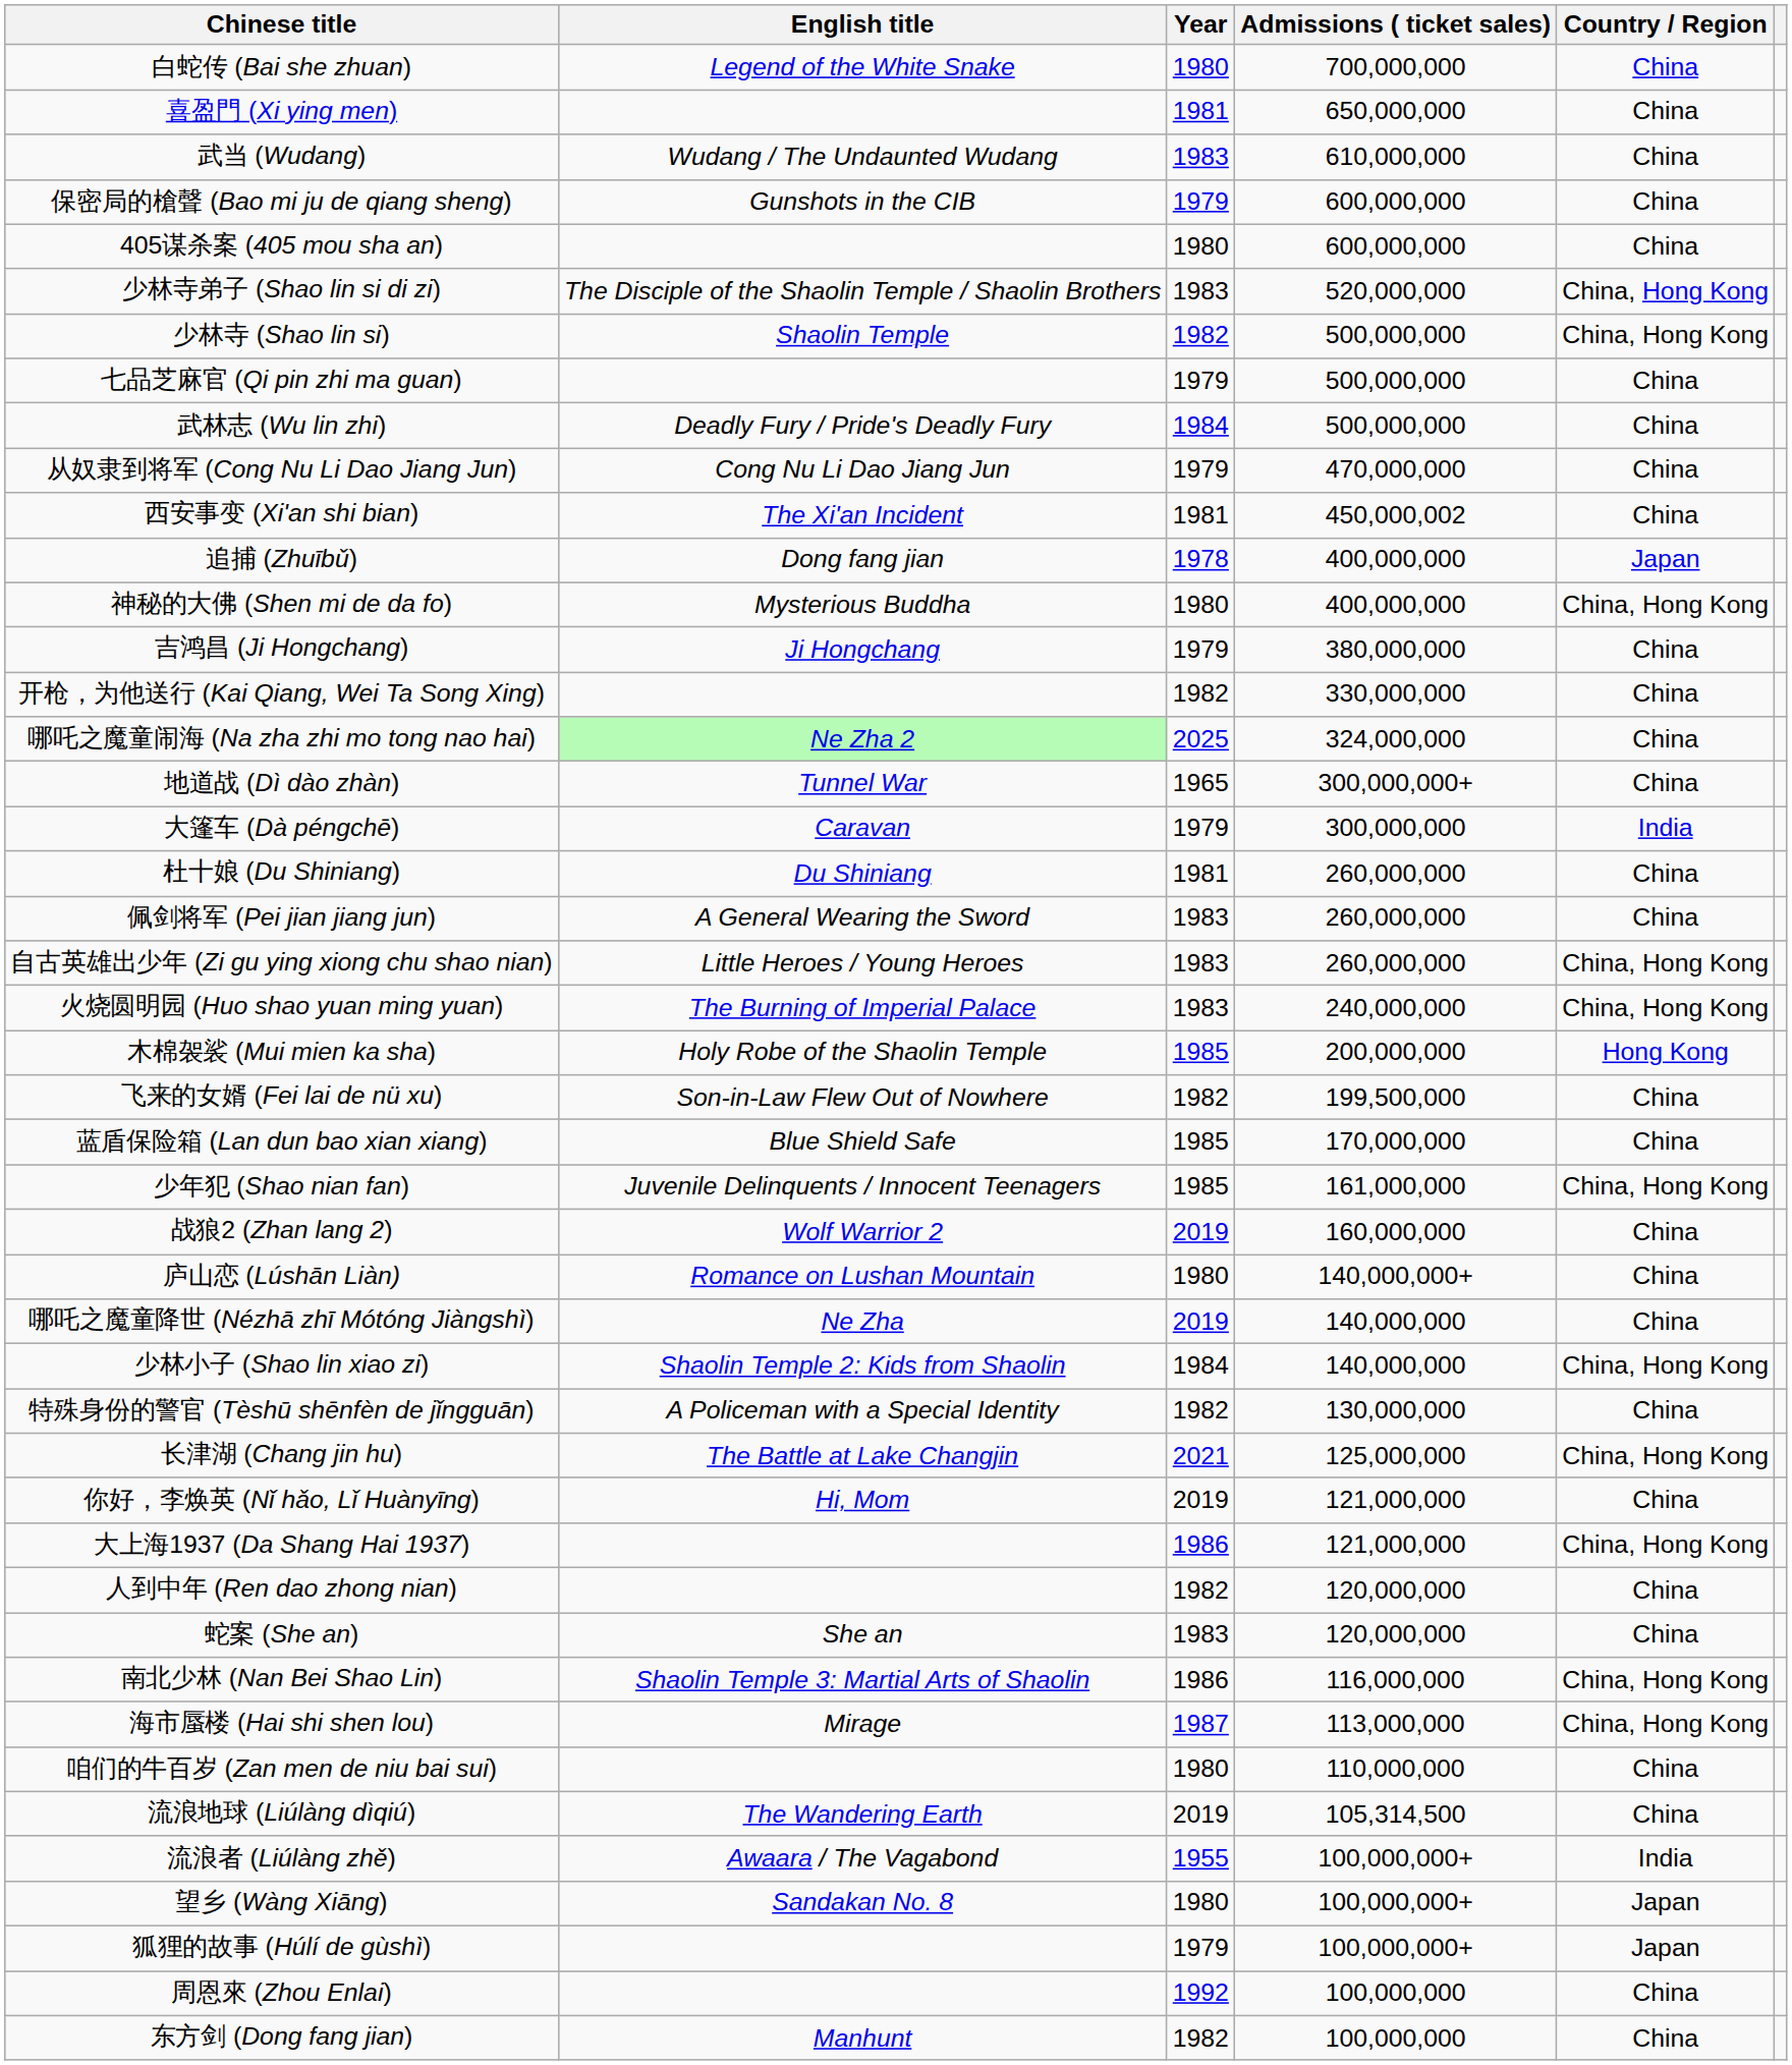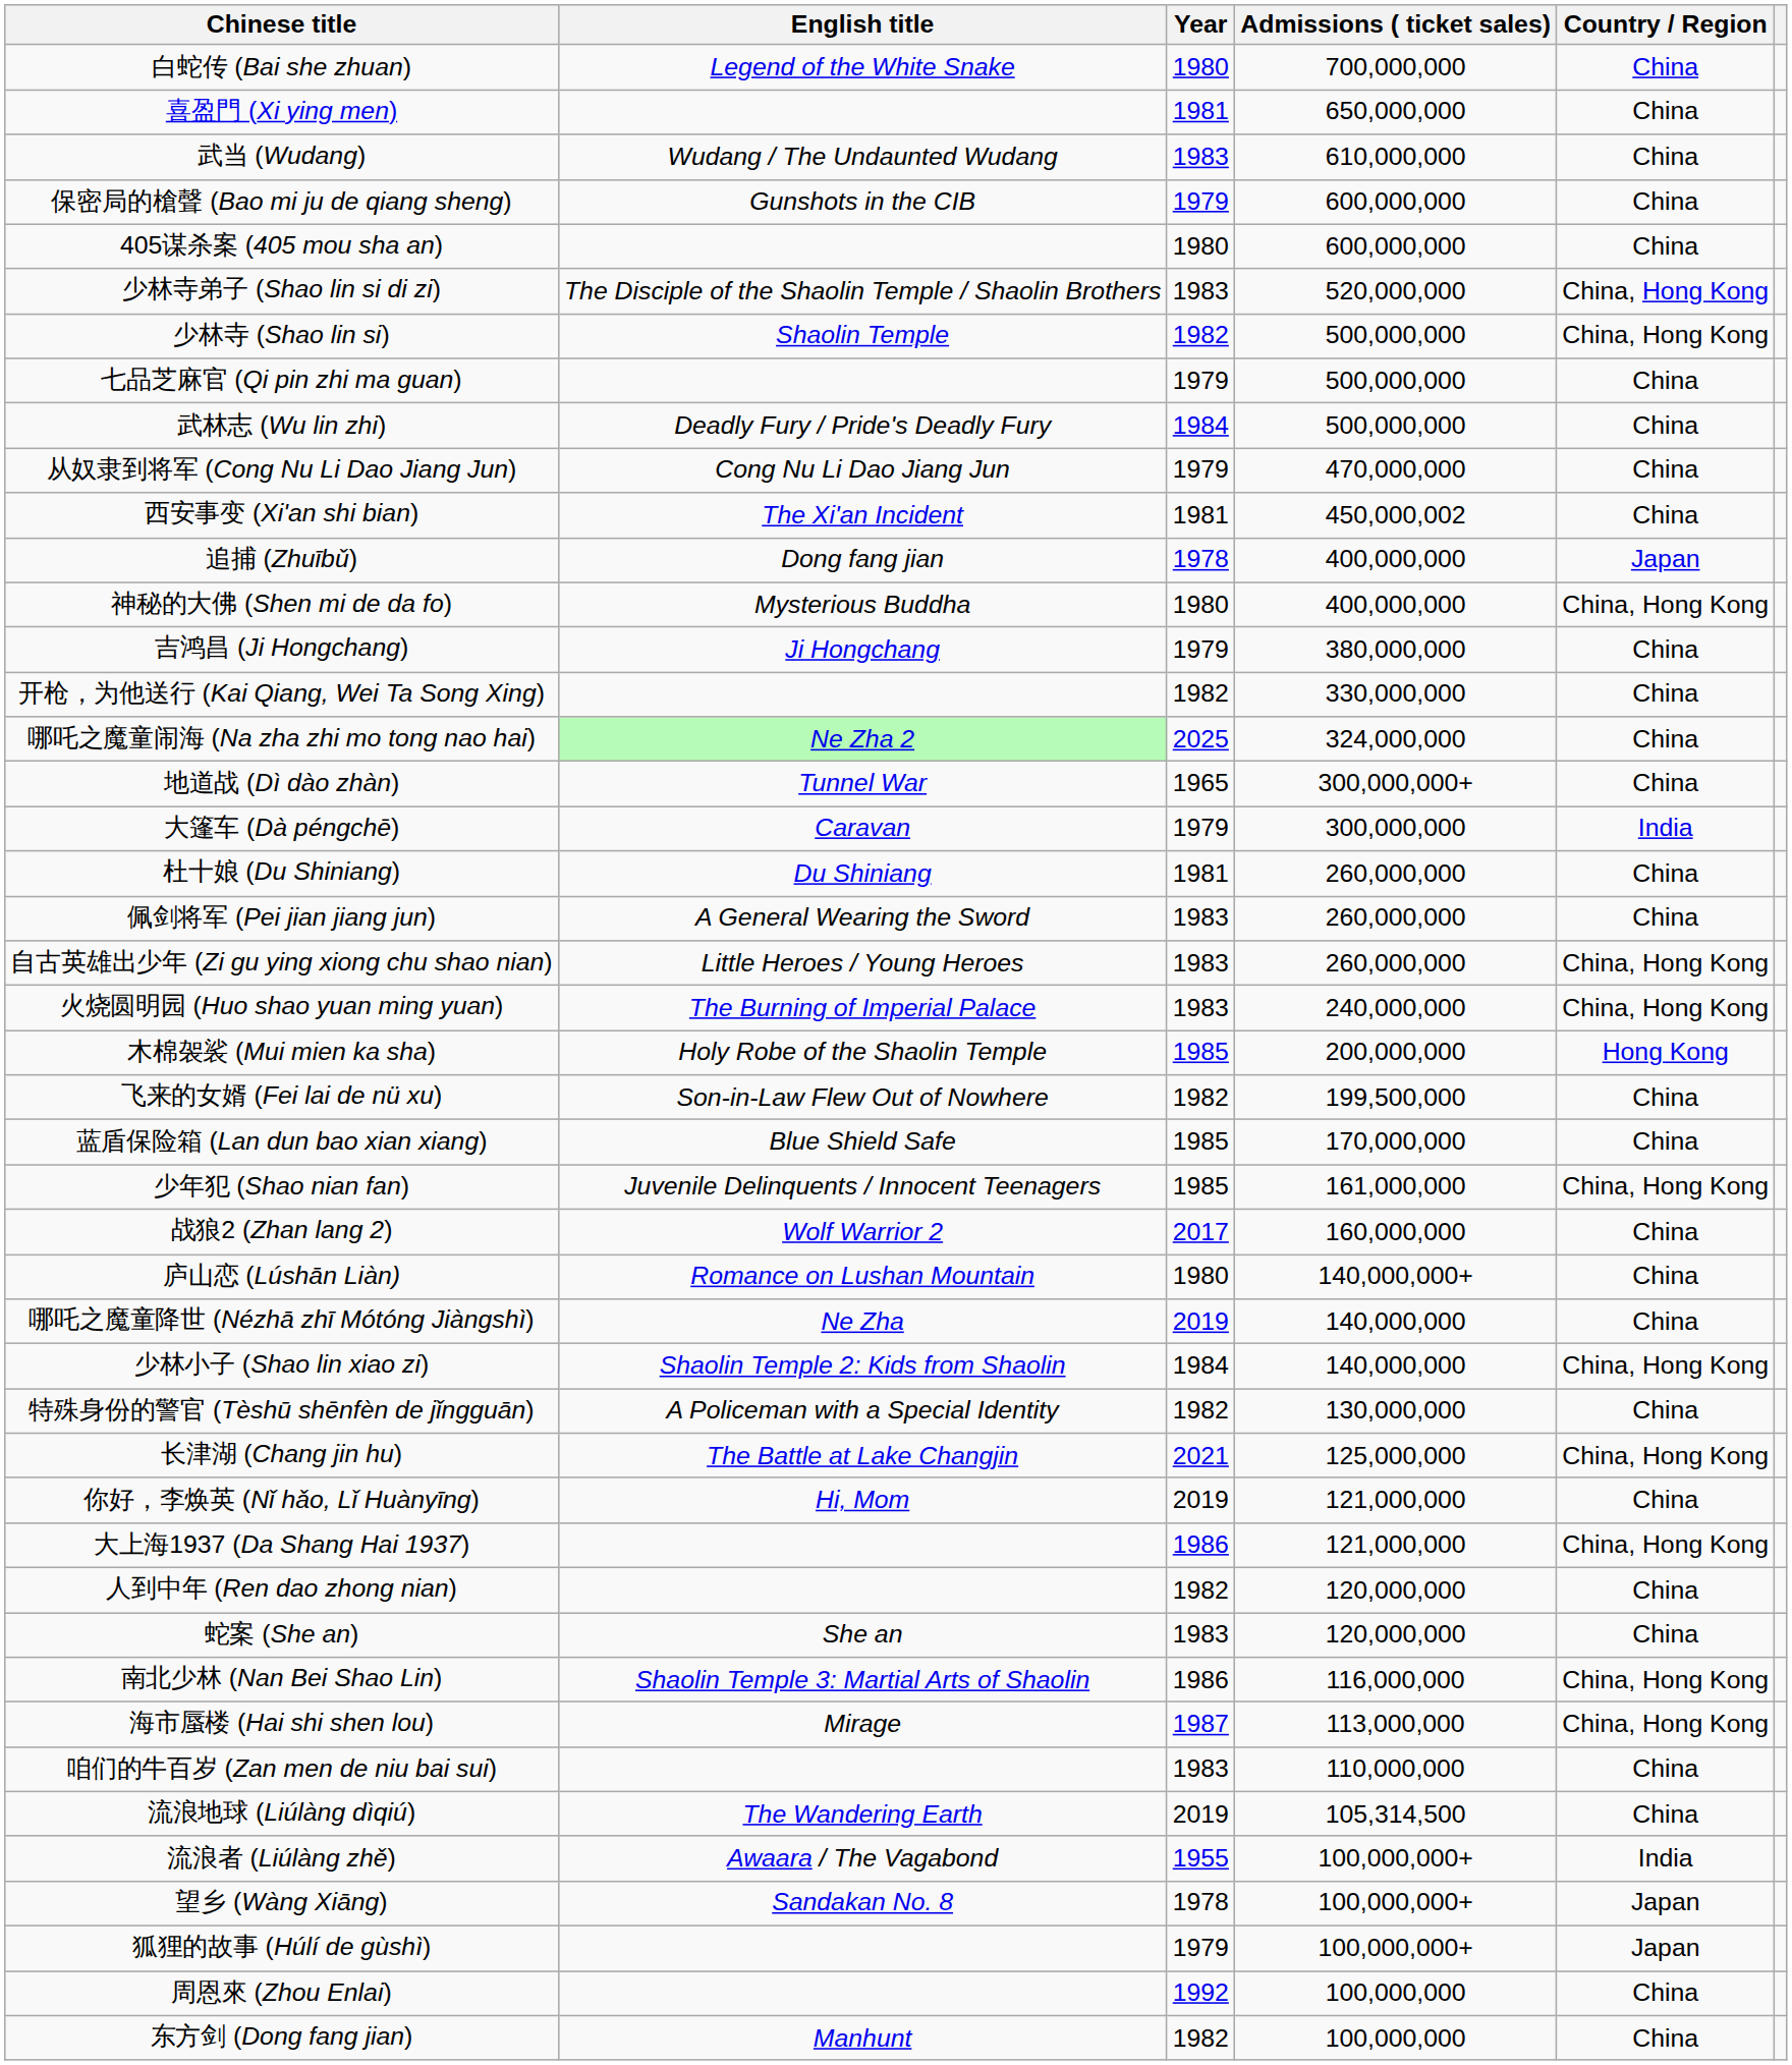战狼2 (Zhan lang 2) | Year: 2019 -> 2017
咱们的牛百岁 (Zan men de niu bai sui) | Year: 1980 -> 1983
望乡 (Wàng Xiāng) | Year: 1980 -> 1978
